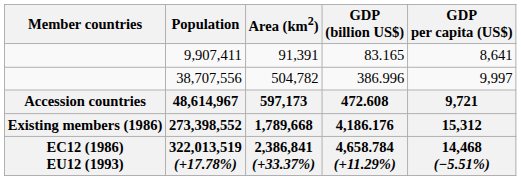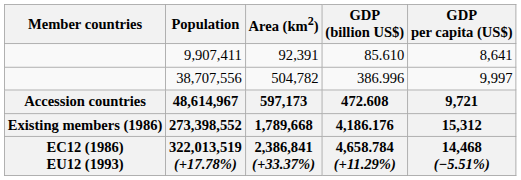9,907,411 | Area (km2): 91,391 -> 92,391
9,907,411 | GDP (billion US$): 83.165 -> 85.610
